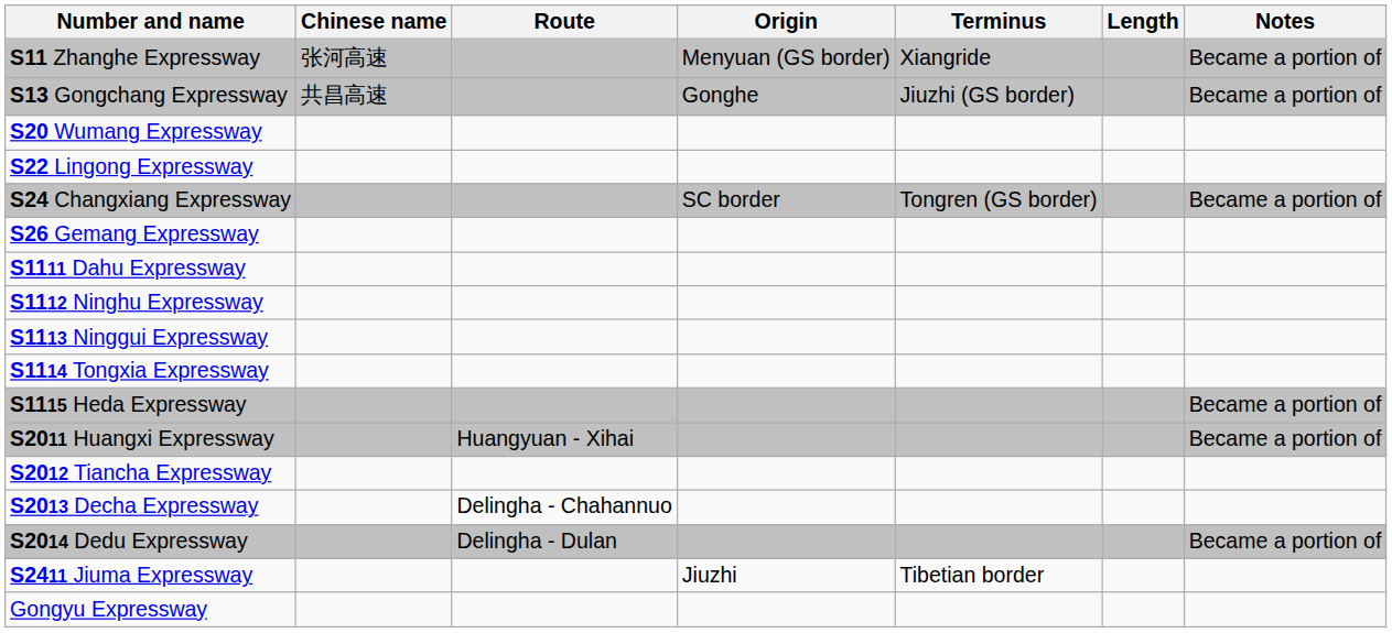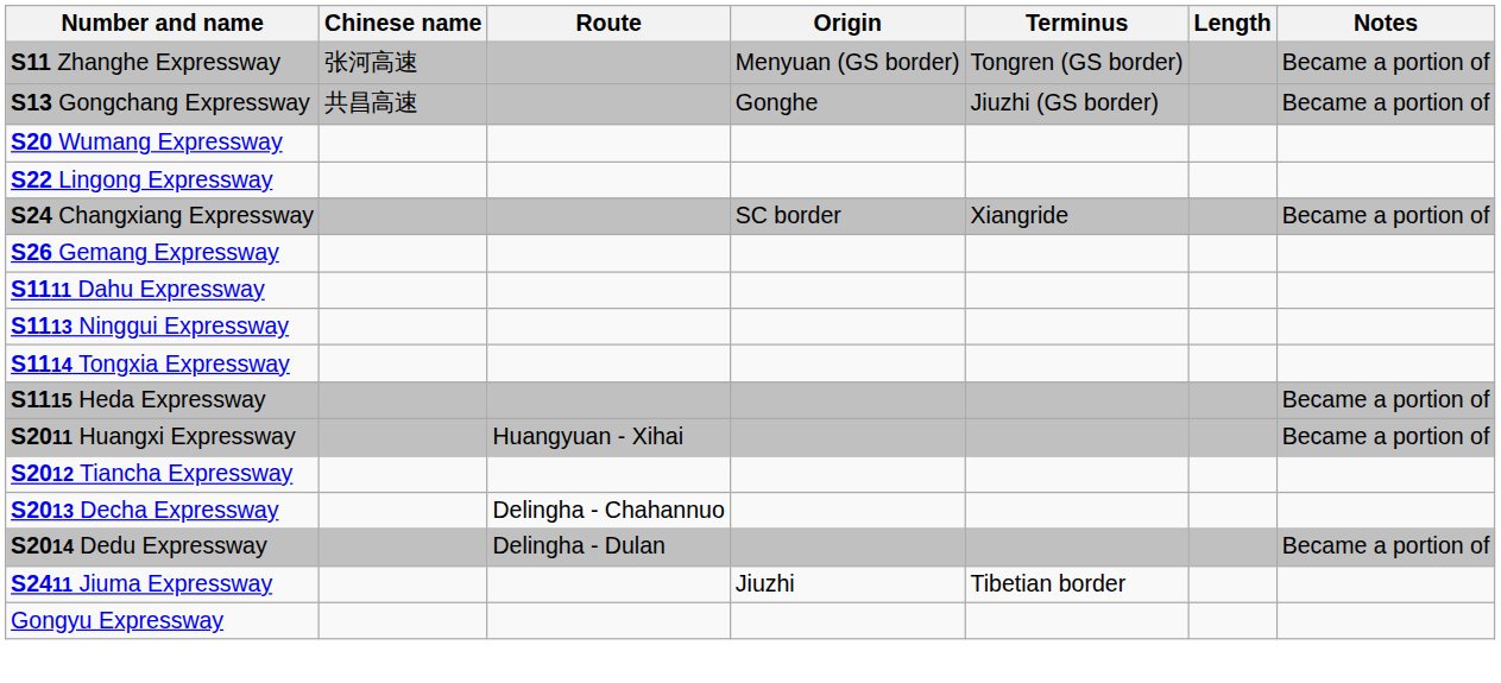S11 Zhanghe Expressway | Terminus: Xiangride -> Tongren (GS border)
S24 Changxiang Expressway | Terminus: Tongren (GS border) -> Xiangride
- row: S1112 Ninghu Expressway
